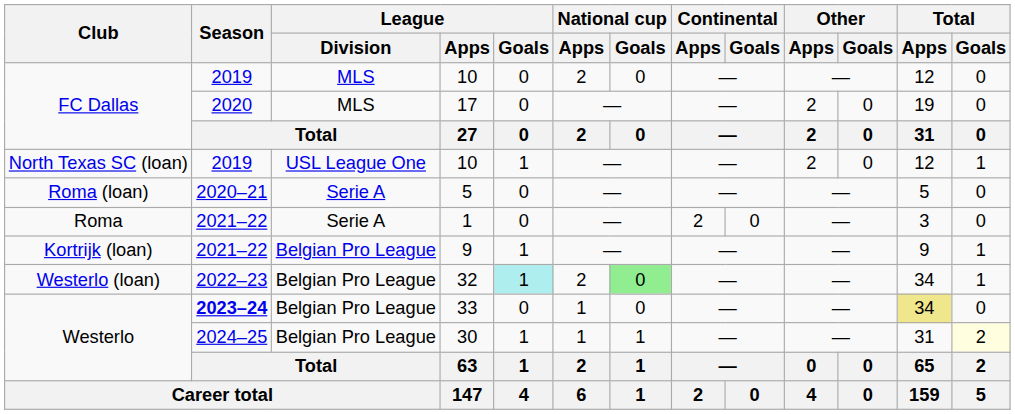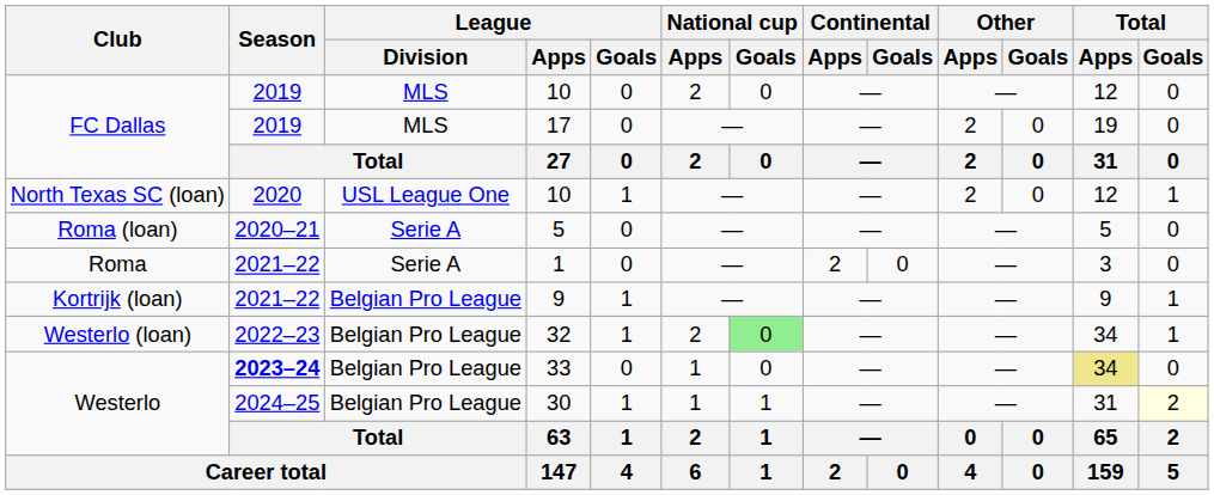17 | Season: 2020 -> 2019
North Texas SC (loan) / 10 | Season: 2019 -> 2020
32 | League / Goals: paleturquoise background -> no background
